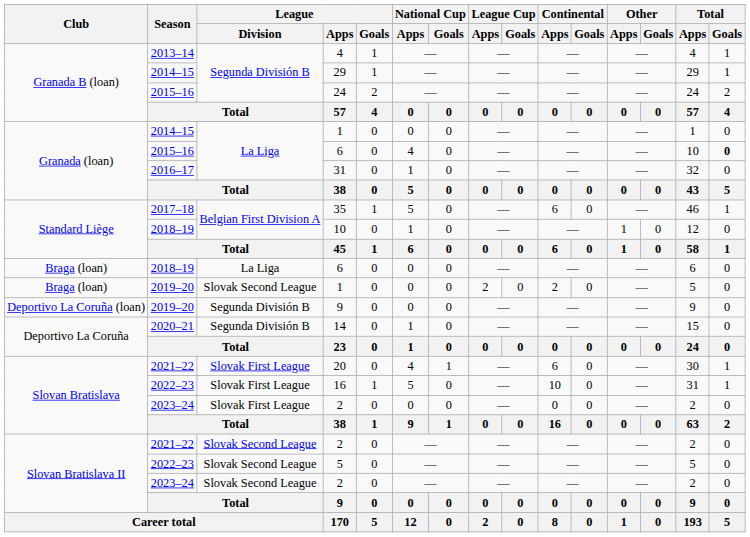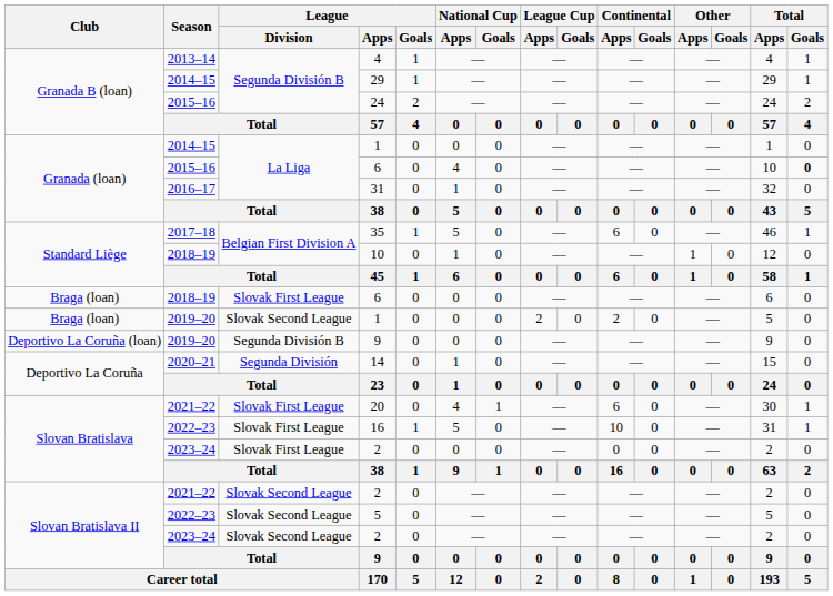2018–19 / 6 | League / Division: La Liga -> Slovak First League
14 | League / Division: Segunda División B -> Segunda División
